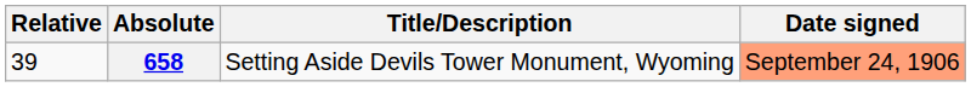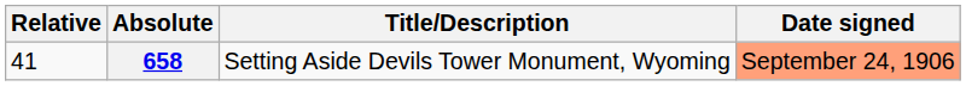658 | Relative: 39 -> 41
